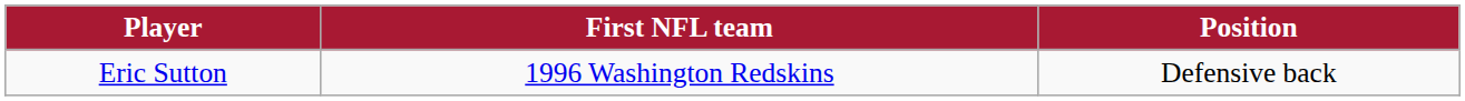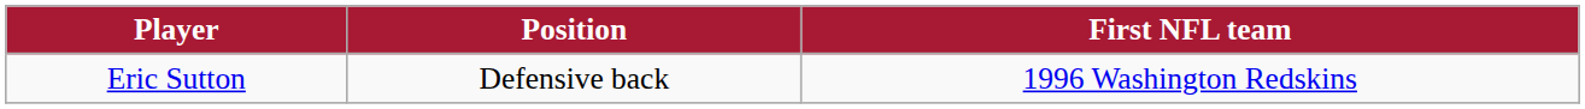columns swapped: Position <-> First NFL team
